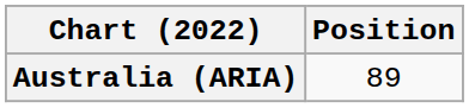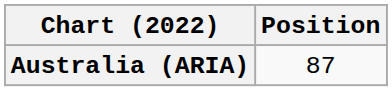Australia (ARIA) | Position: 89 -> 87
